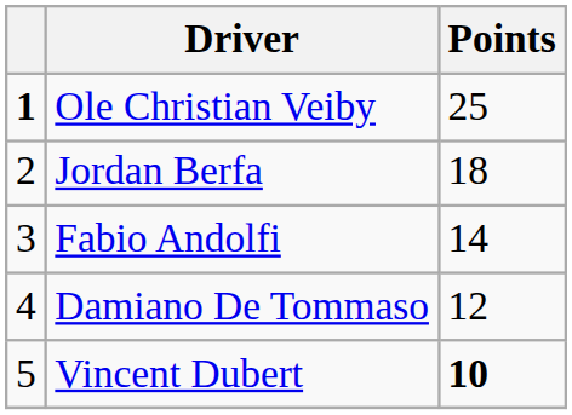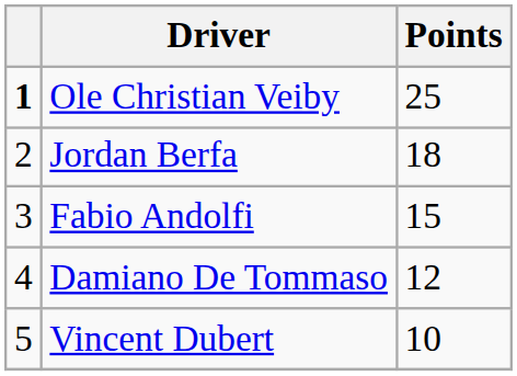Fabio Andolfi | Points: 14 -> 15
Vincent Dubert | Points: bold -> normal
